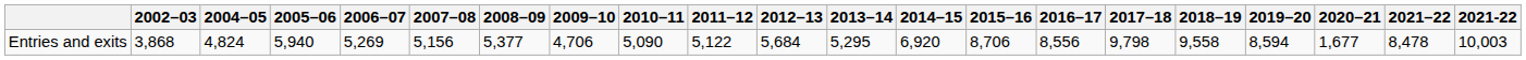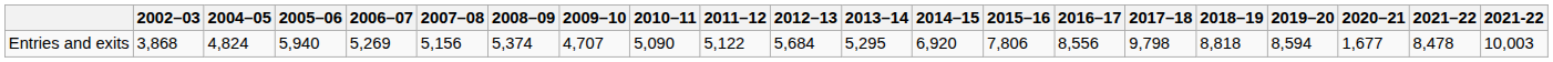Entries and exits | 2008–09: 5,377 -> 5,374
Entries and exits | 2009–10: 4,706 -> 4,707
Entries and exits | 2015–16: 8,706 -> 7,806
Entries and exits | 2018–19: 9,558 -> 8,818
